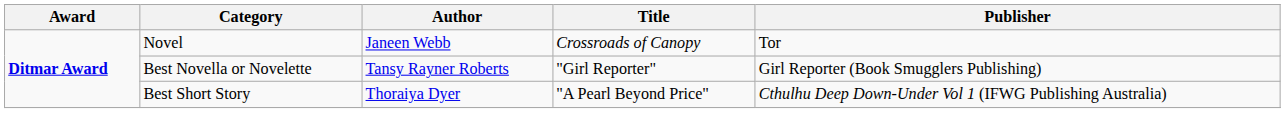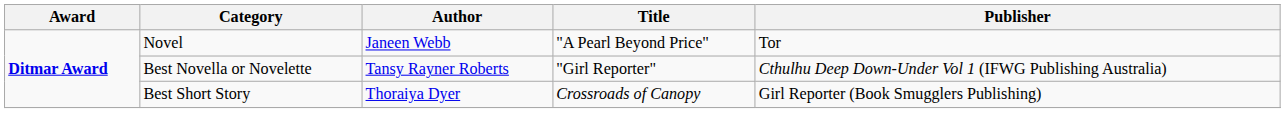Novel | Title: Crossroads of Canopy -> "A Pearl Beyond Price"
Best Novella or Novelette | Publisher: Girl Reporter (Book Smugglers Publishing) -> Cthulhu Deep Down-Under Vol 1 (IFWG Publishing Australia)
Best Short Story | Title: "A Pearl Beyond Price" -> Crossroads of Canopy
Best Short Story | Publisher: Cthulhu Deep Down-Under Vol 1 (IFWG Publishing Australia) -> Girl Reporter (Book Smugglers Publishing)
